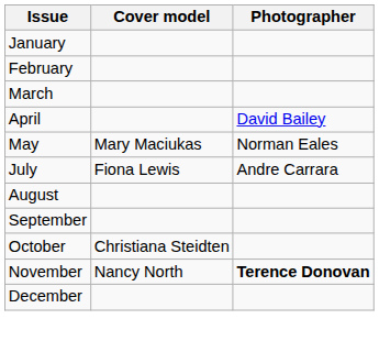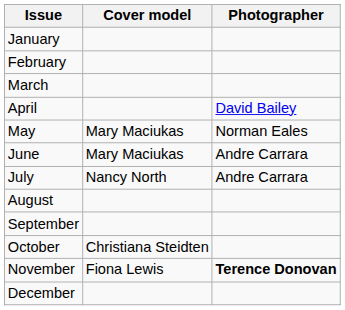+ row: June | Mary Maciukas | Andre Carrara
July | Cover model: Fiona Lewis -> Nancy North
November | Cover model: Nancy North -> Fiona Lewis
